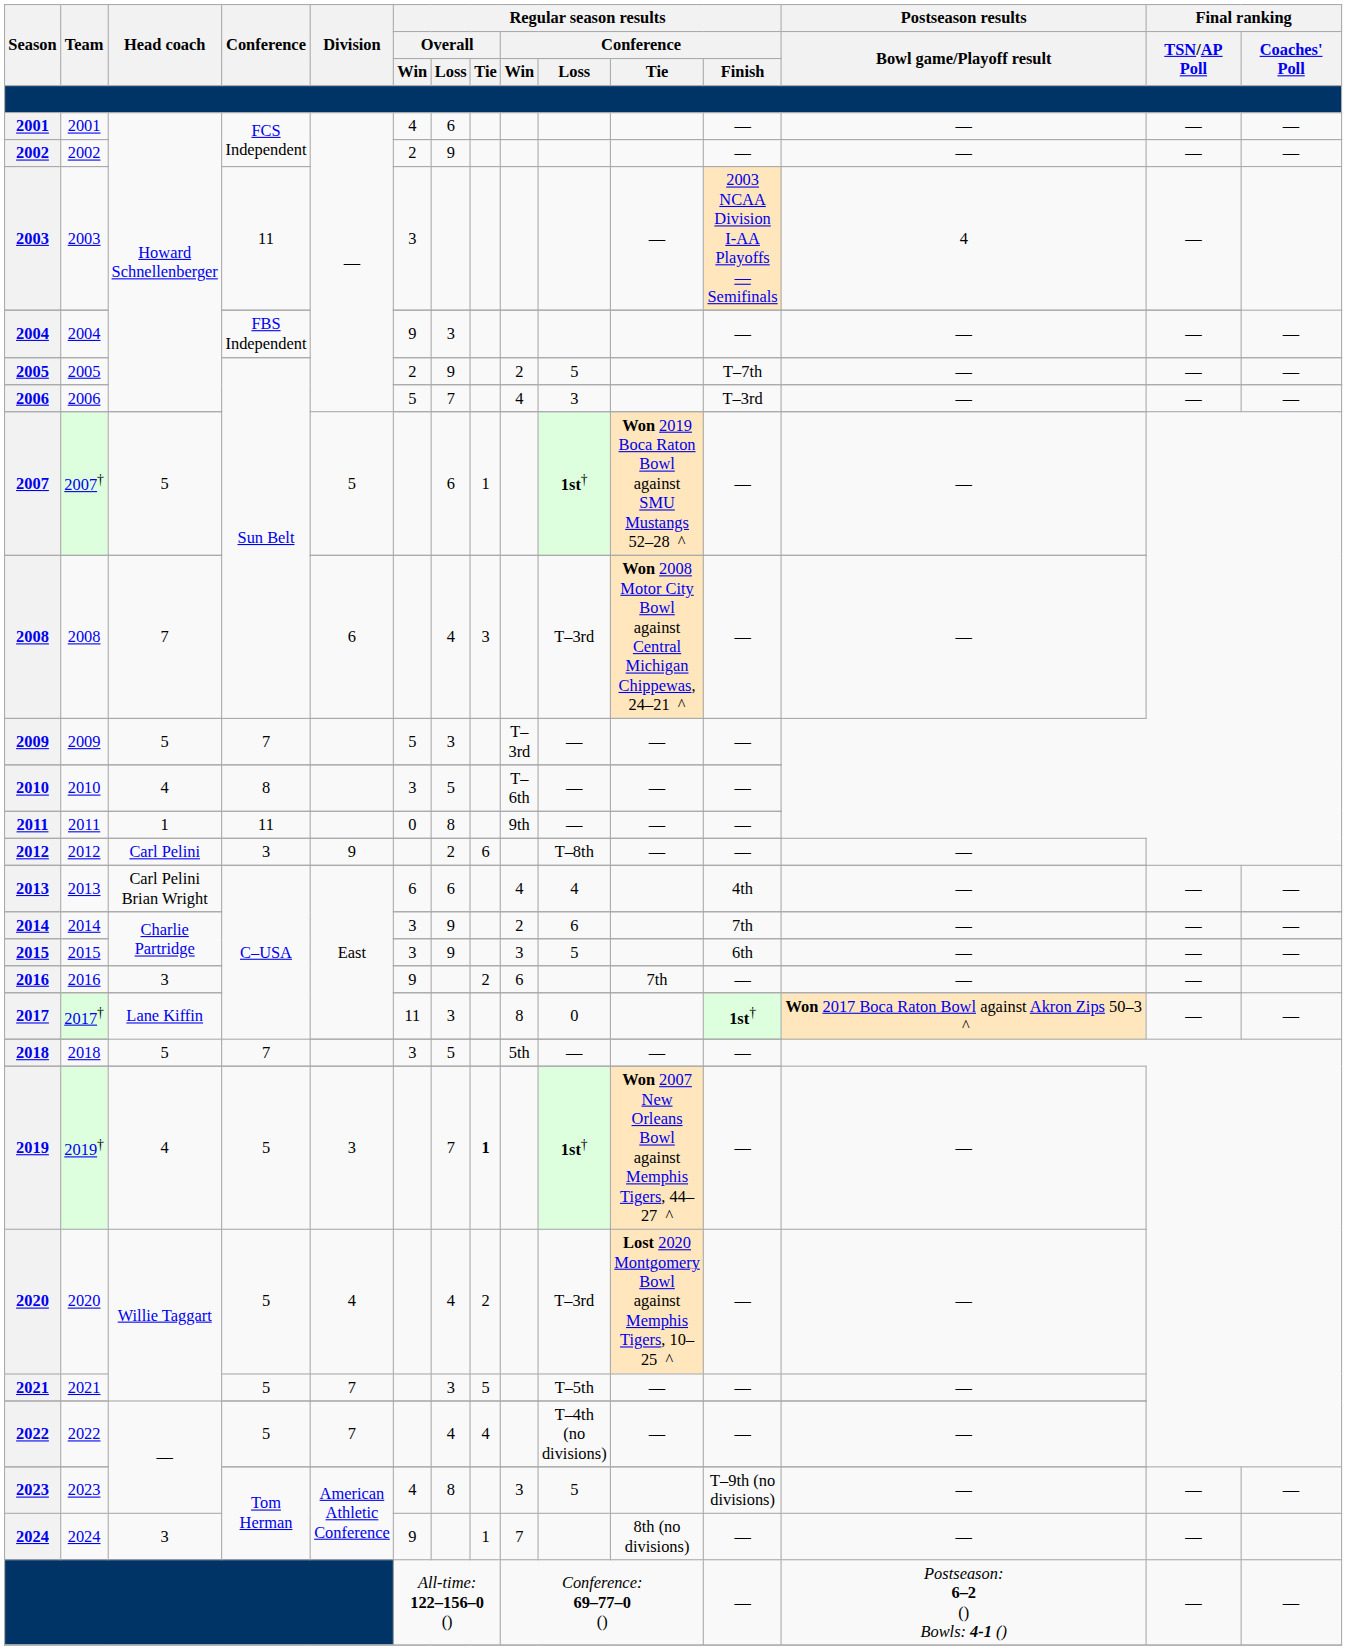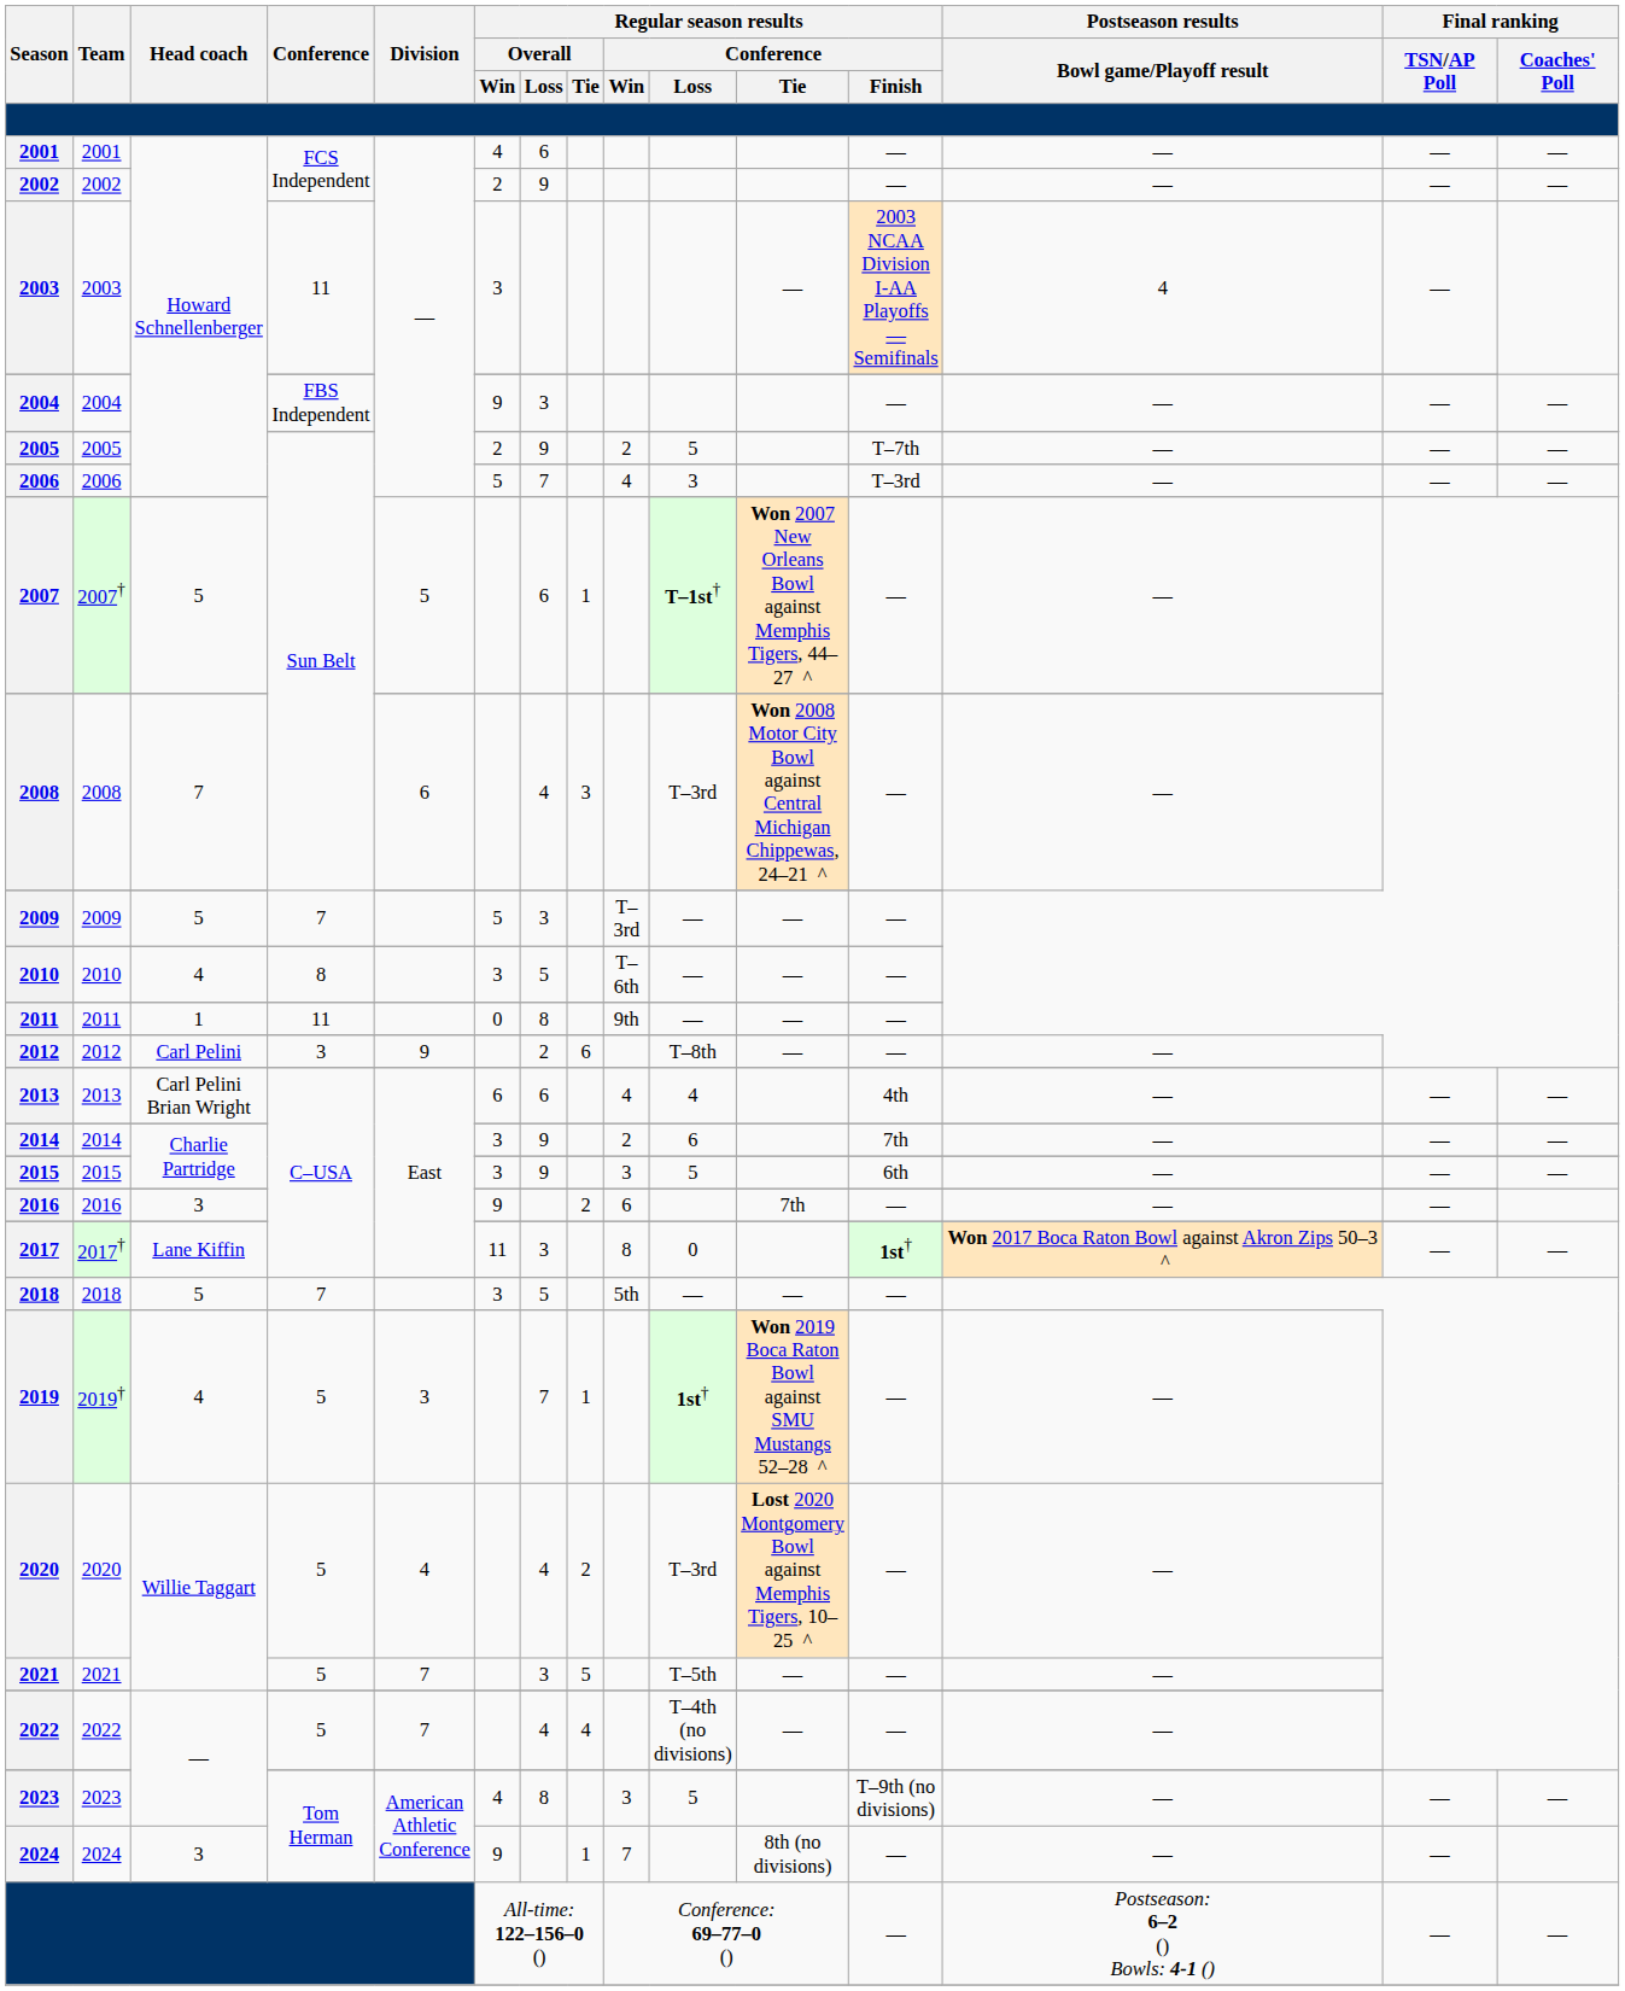2007 | Regular season results / Conference / Loss: 1st† -> T–1st†
2007 | Regular season results / Conference / Tie: Won 2019 Boca Raton Bowl against SMU Mustangs 52–28 ^ -> Won 2007 New Orleans Bowl against Memphis Tigers, 44–27 ^
2019 | Regular season results / Overall / Tie: bold -> normal
2019 | Regular season results / Conference / Tie: Won 2007 New Orleans Bowl against Memphis Tigers, 44–27 ^ -> Won 2019 Boca Raton Bowl against SMU Mustangs 52–28 ^
